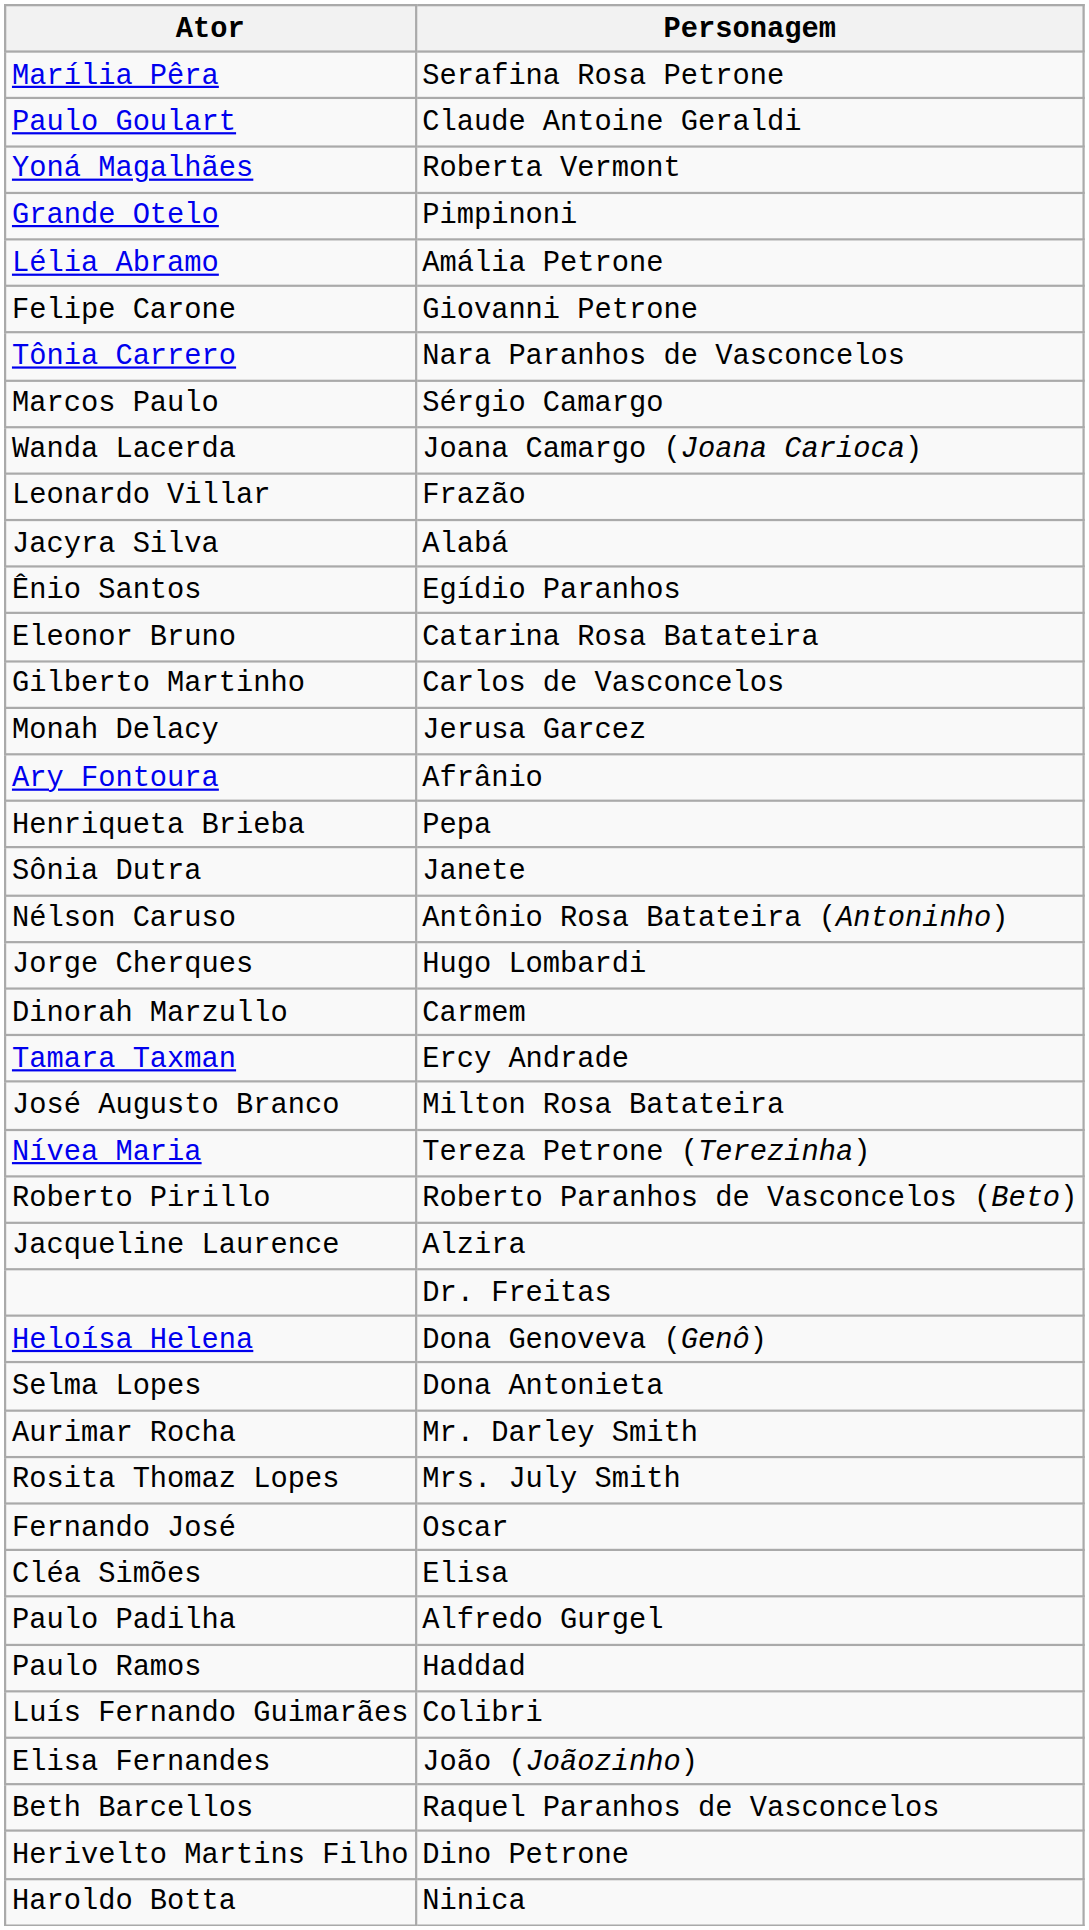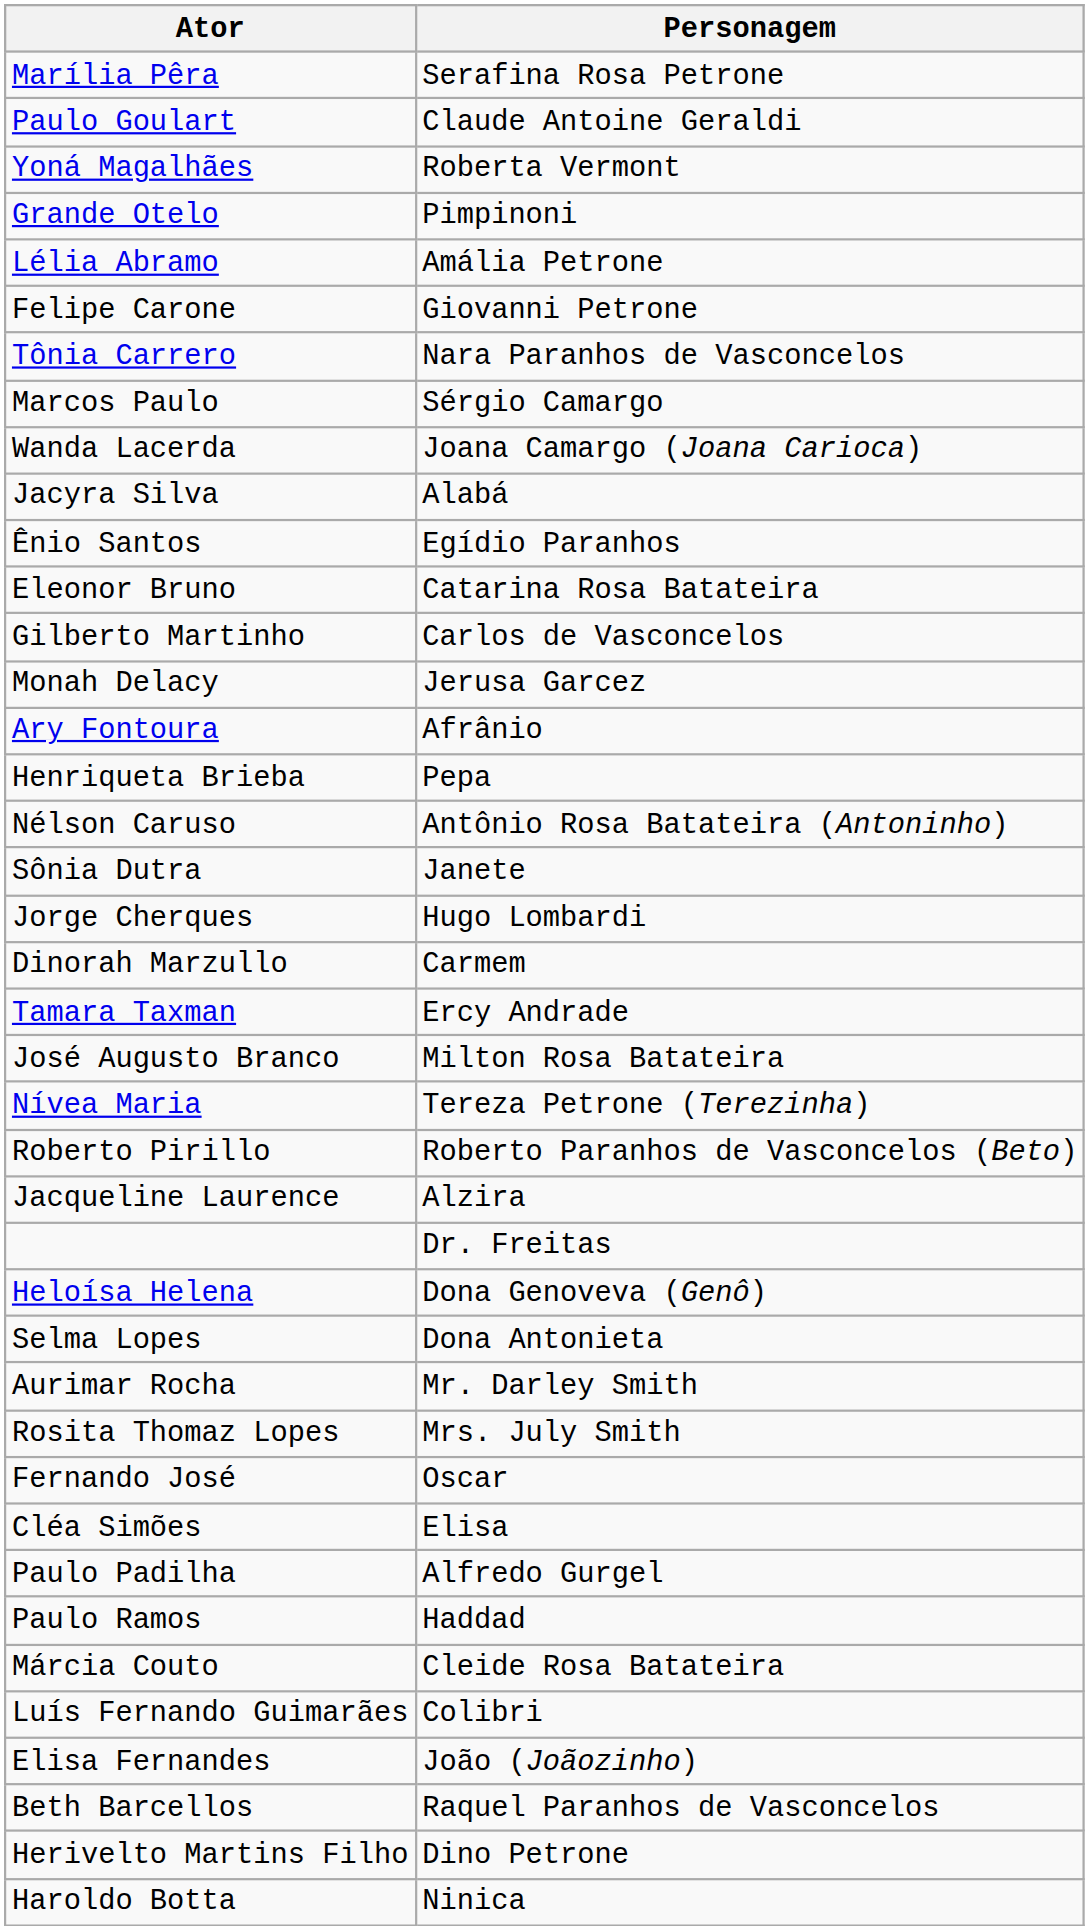- row: Leonardo Villar | Frazão
rows swapped: Nélson Caruso <-> Sônia Dutra
+ row: Márcia Couto | Cleide Rosa Batateira
